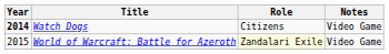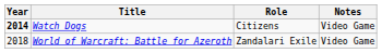World of Warcraft: Battle for Azeroth | Year: 2015 -> 2018
World of Warcraft: Battle for Azeroth | Role: lightyellow background -> no background
